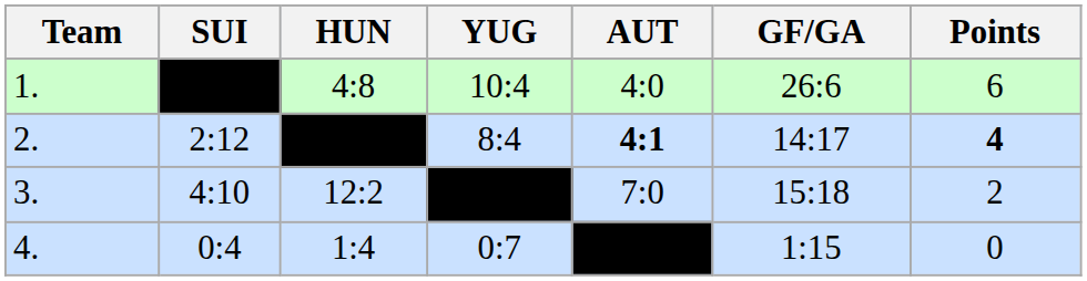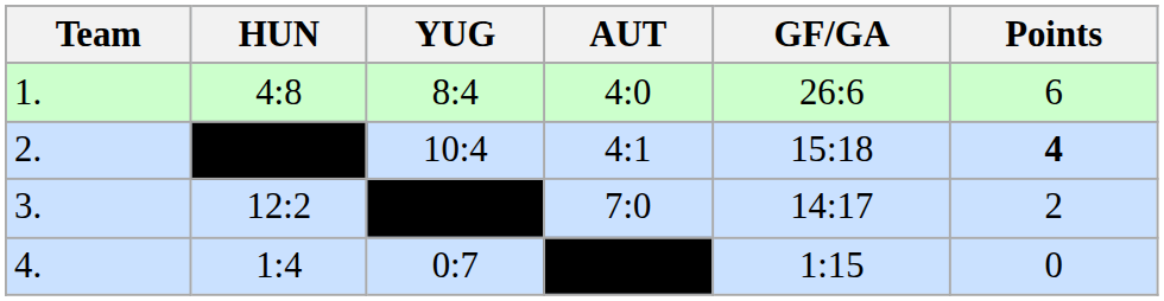- column: SUI | 2:12 | 4:10 | 0:4
1. | YUG: 10:4 -> 8:4
2. | YUG: 8:4 -> 10:4
2. | AUT: bold -> normal
2. | GF/GA: 14:17 -> 15:18
3. | GF/GA: 15:18 -> 14:17
